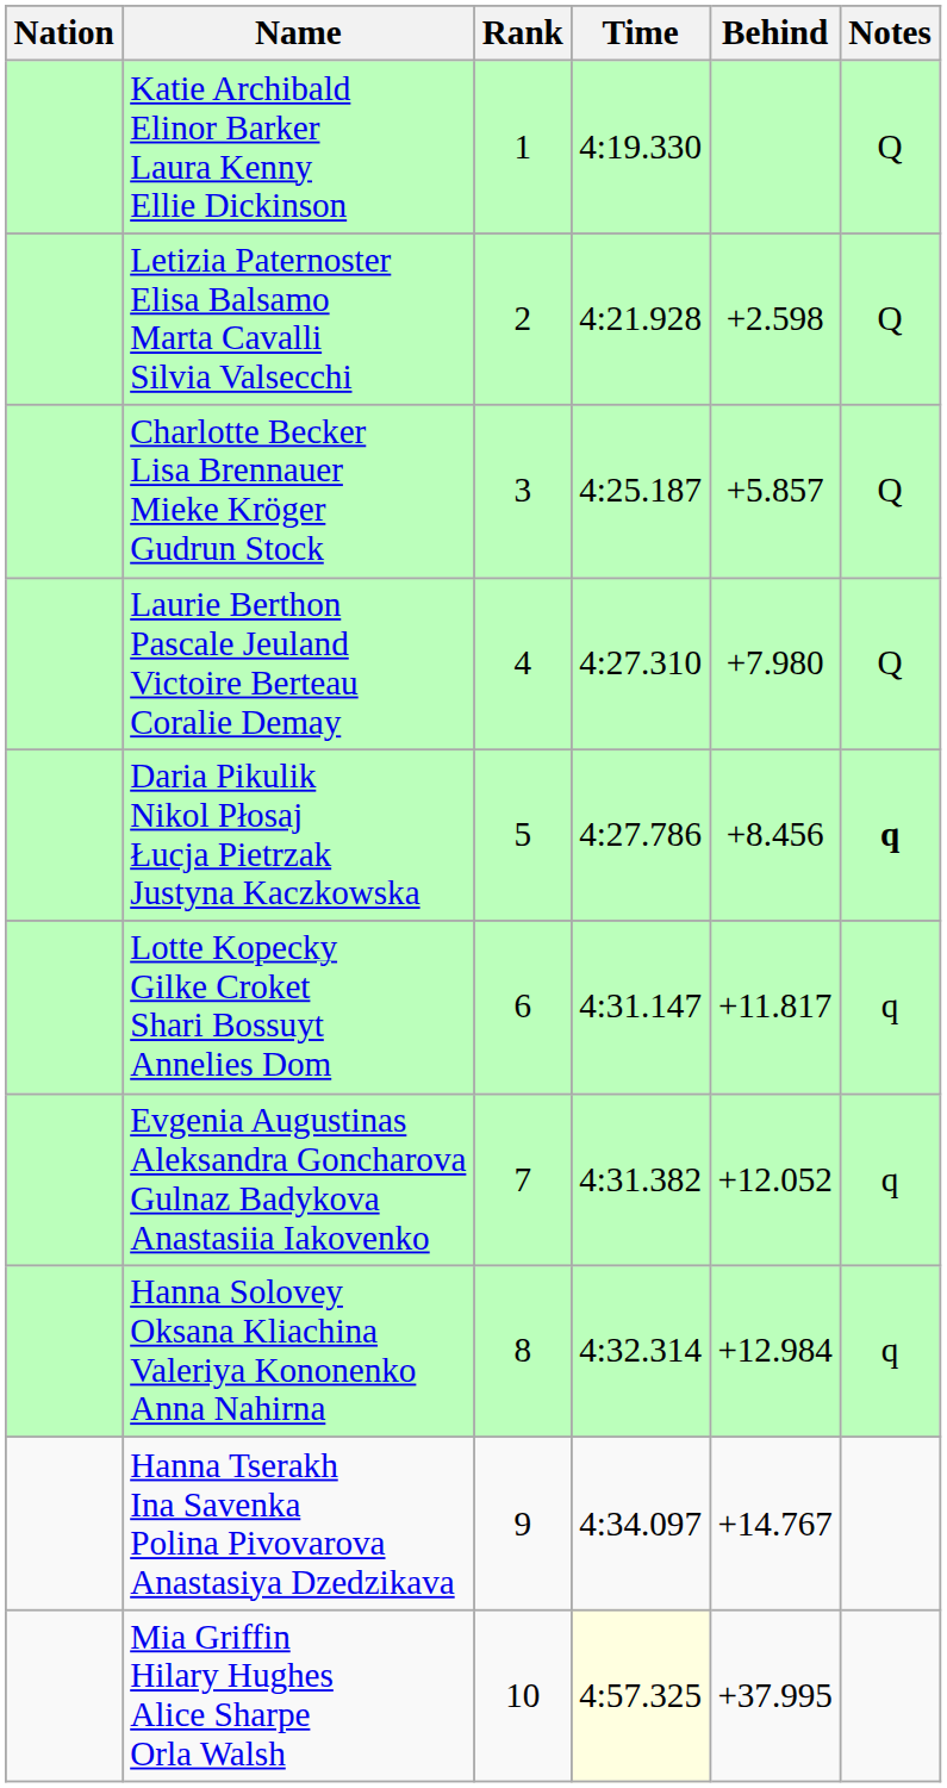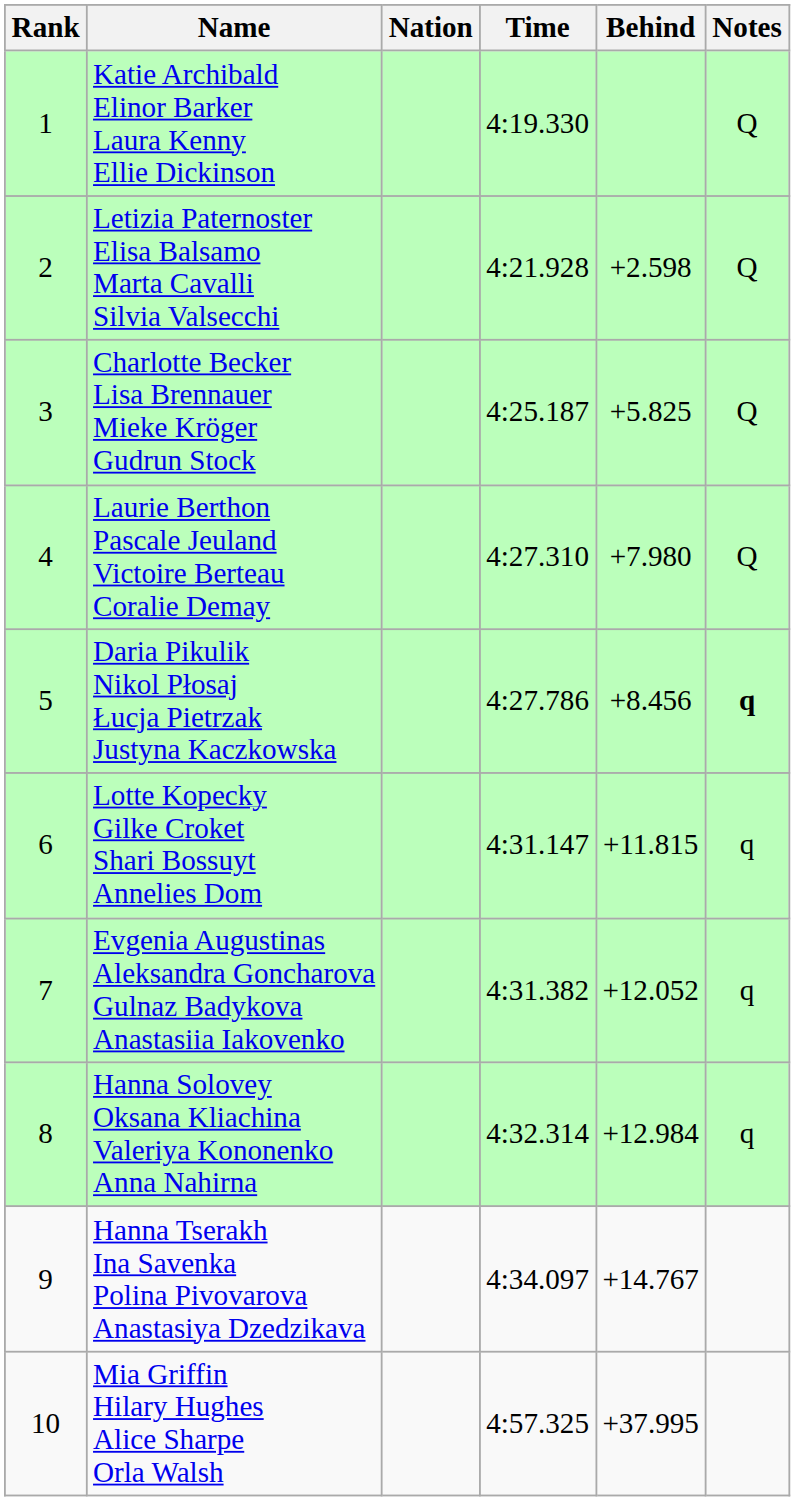columns swapped: Rank <-> Nation
Charlotte Becker Lisa Brennauer Mieke Kröger Gudrun Stock | Behind: +5.857 -> +5.825
Lotte Kopecky Gilke Croket Shari Bossuyt Annelies Dom | Behind: +11.817 -> +11.815
Mia Griffin Hilary Hughes Alice Sharpe Orla Walsh | Time: lightyellow background -> no background
